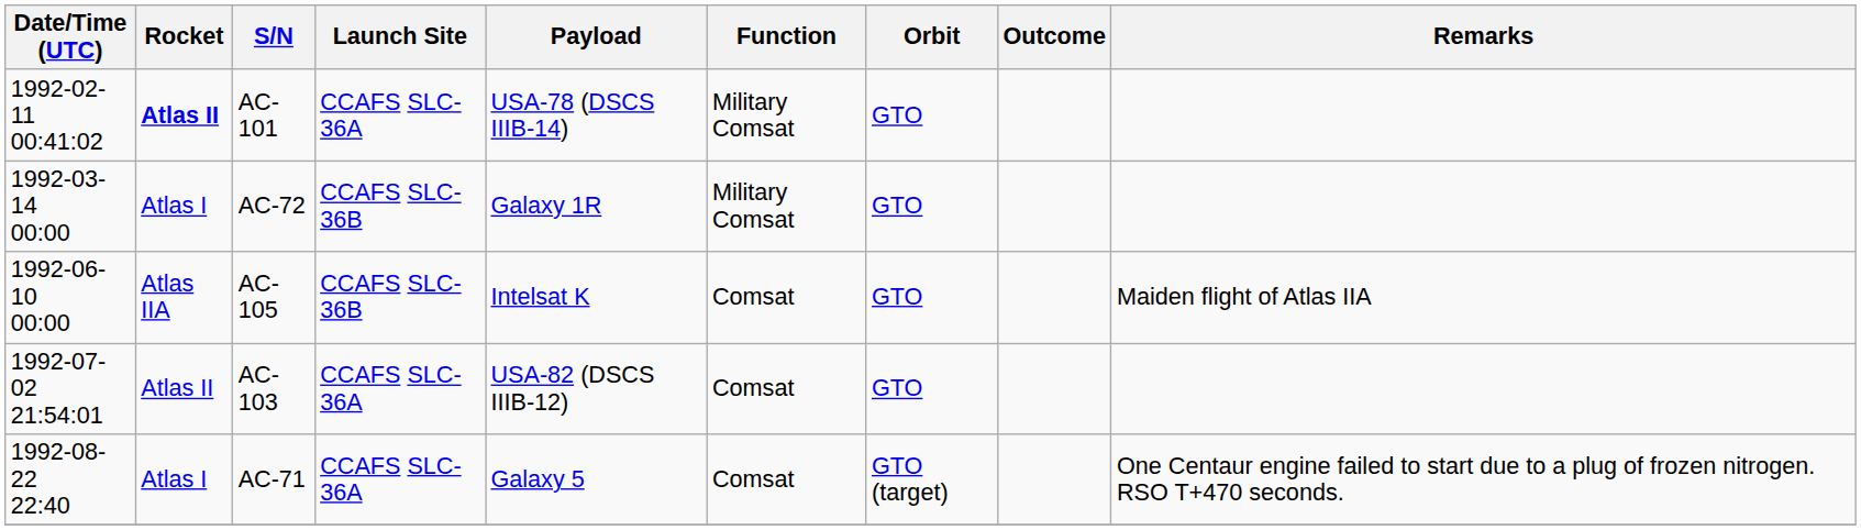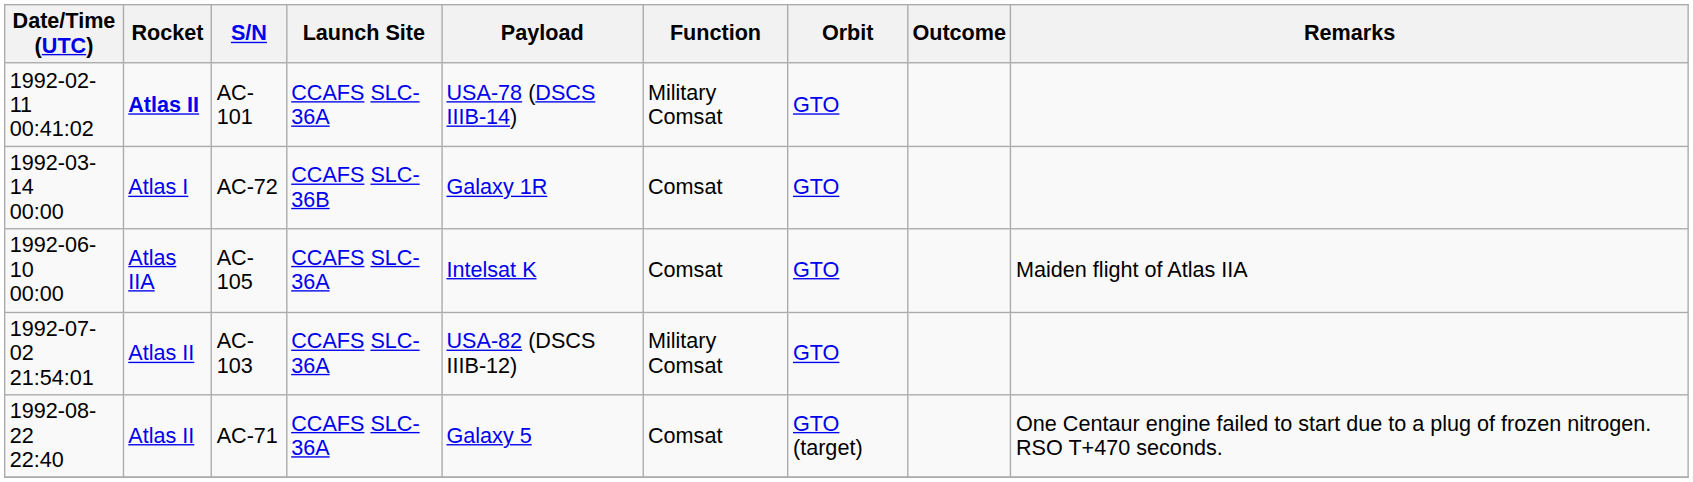AC-72 | Function: Military Comsat -> Comsat
AC-105 | Launch Site: CCAFS SLC-36B -> CCAFS SLC-36A
AC-103 | Function: Comsat -> Military Comsat
AC-71 | Rocket: Atlas I -> Atlas II
